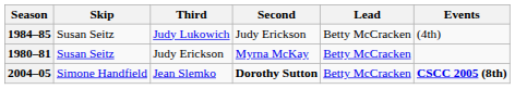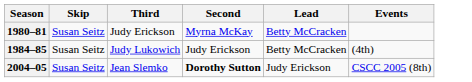rows swapped: 1980–81 <-> 1984–85
2004–05 | Skip: Simone Handfield -> Susan Seitz
2004–05 | Lead: Betty McCracken -> Judy Erickson
2004–05 | Events: bold -> normal
